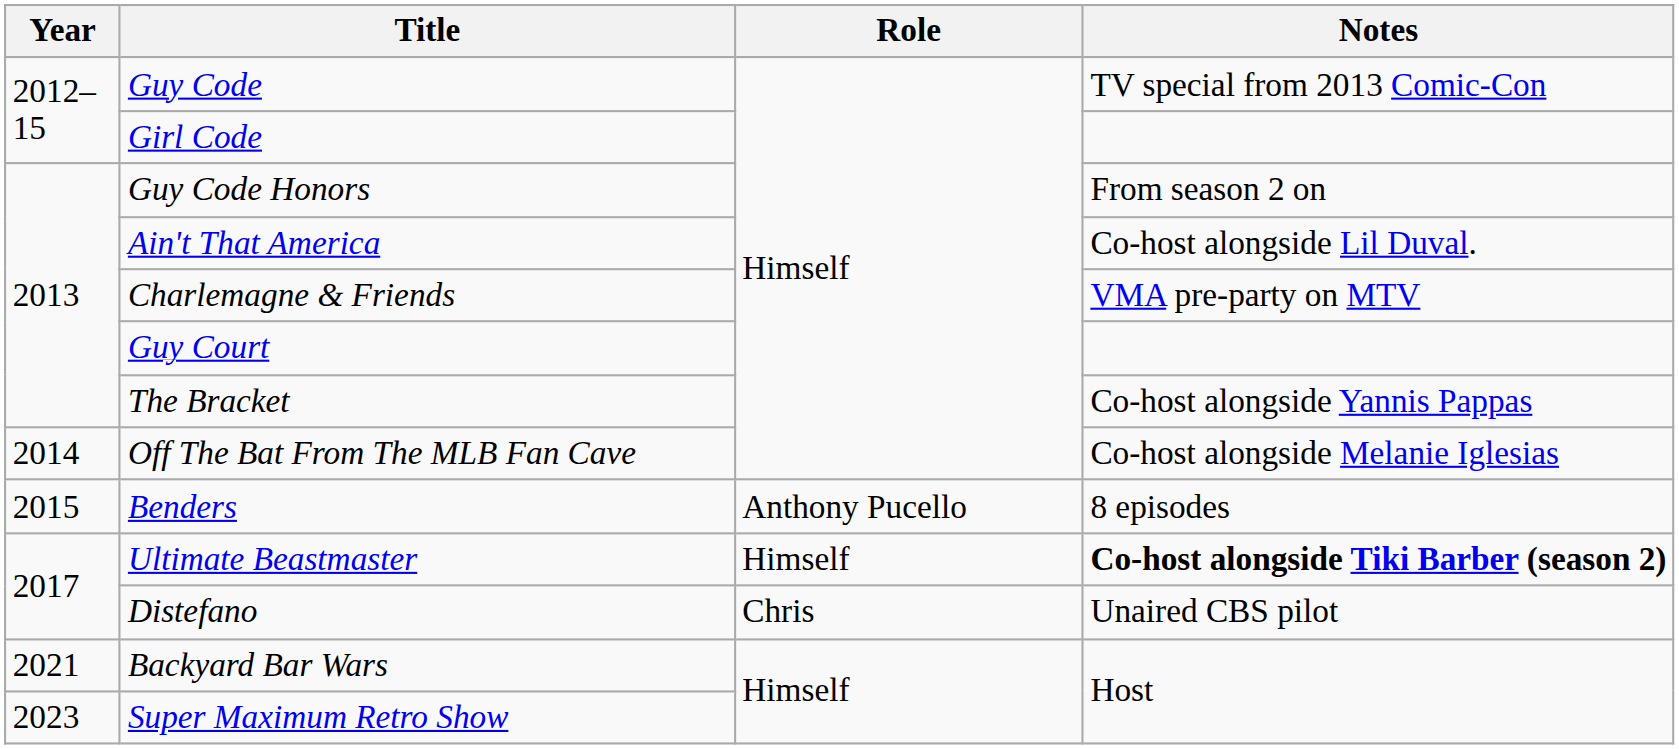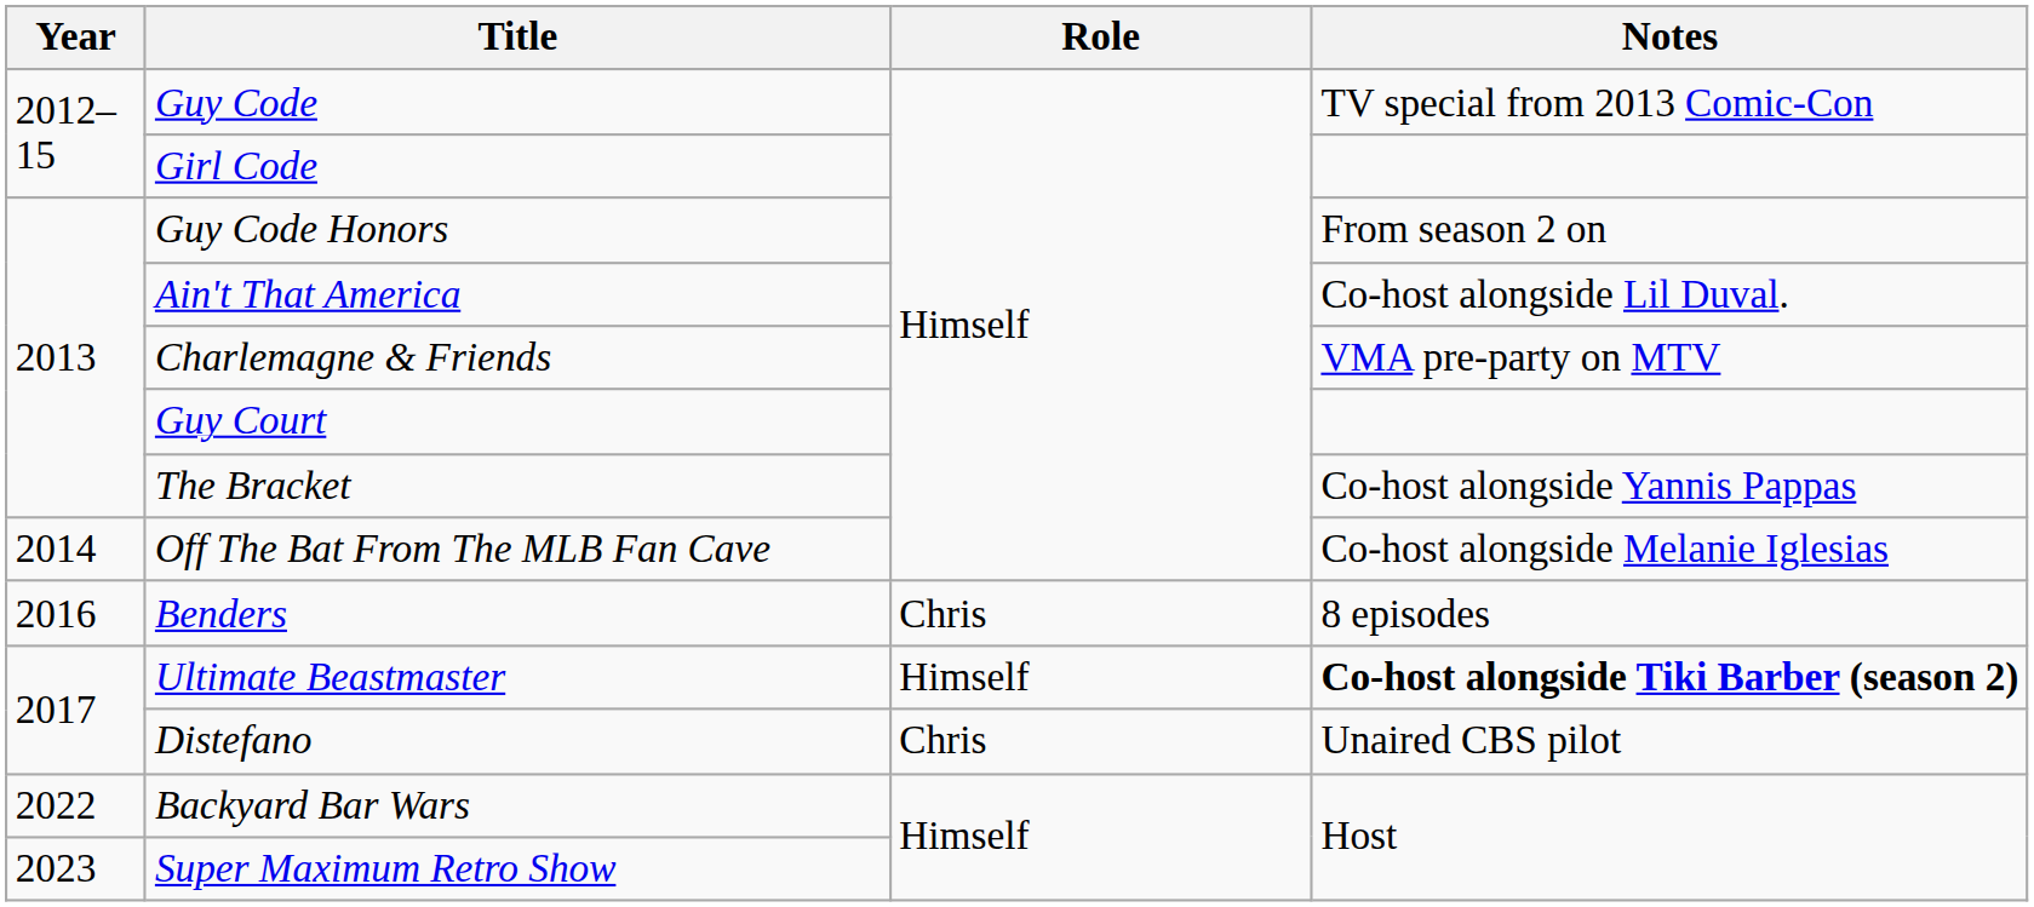Benders | Year: 2015 -> 2016
Benders | Role: Anthony Pucello -> Chris
Backyard Bar Wars | Year: 2021 -> 2022
